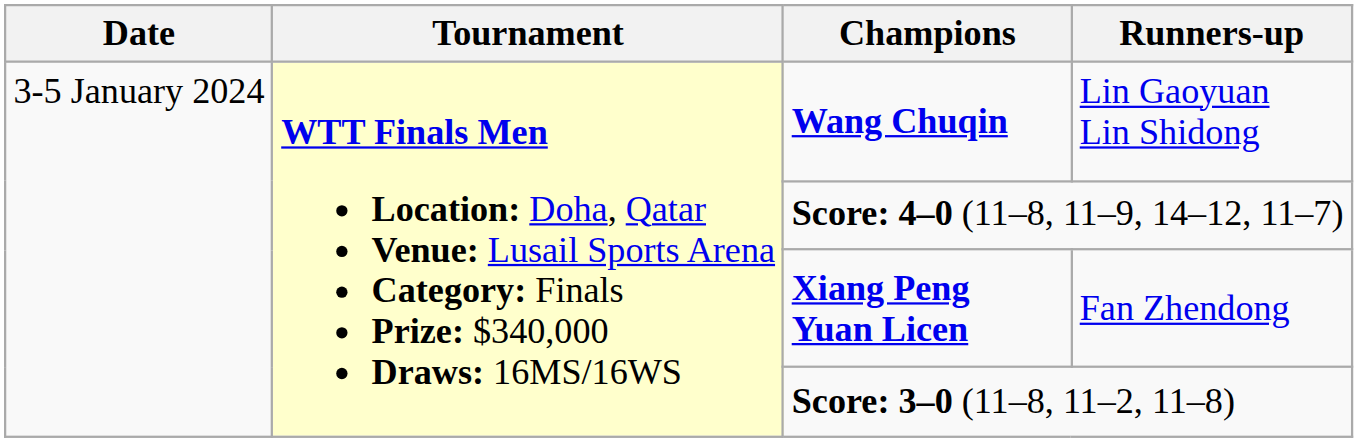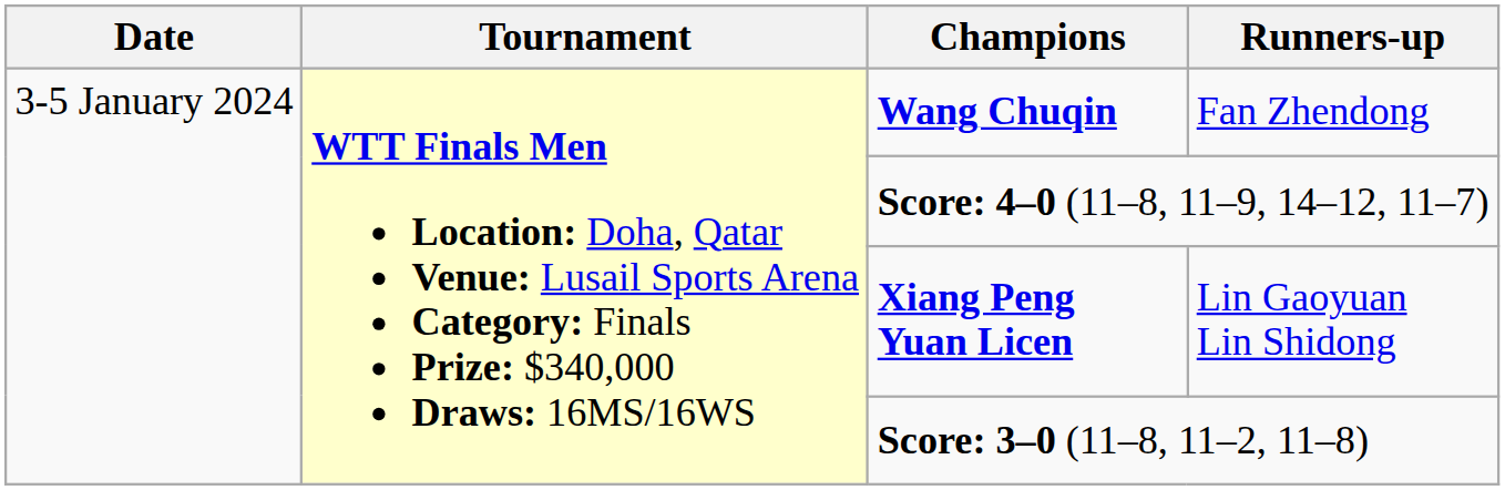Wang Chuqin | Runners-up: Lin Gaoyuan Lin Shidong -> Fan Zhendong
Xiang Peng Yuan Licen | Runners-up: Fan Zhendong -> Lin Gaoyuan Lin Shidong
